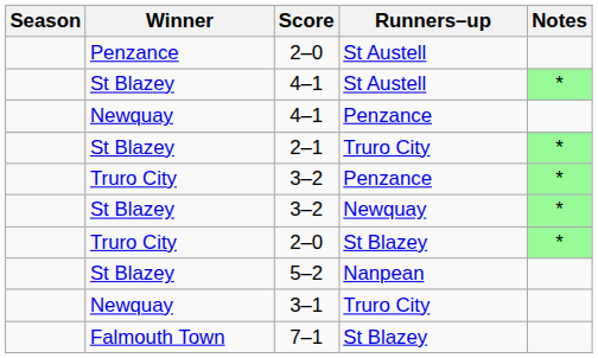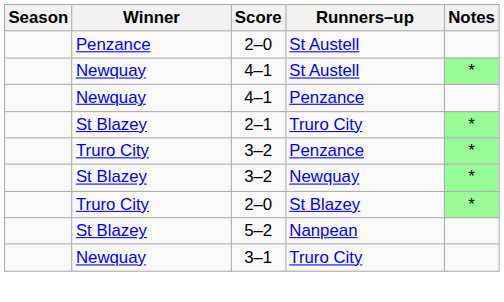4–1 / St Austell | Winner: St Blazey -> Newquay
- row: Falmouth Town | 7–1 | St Blazey
